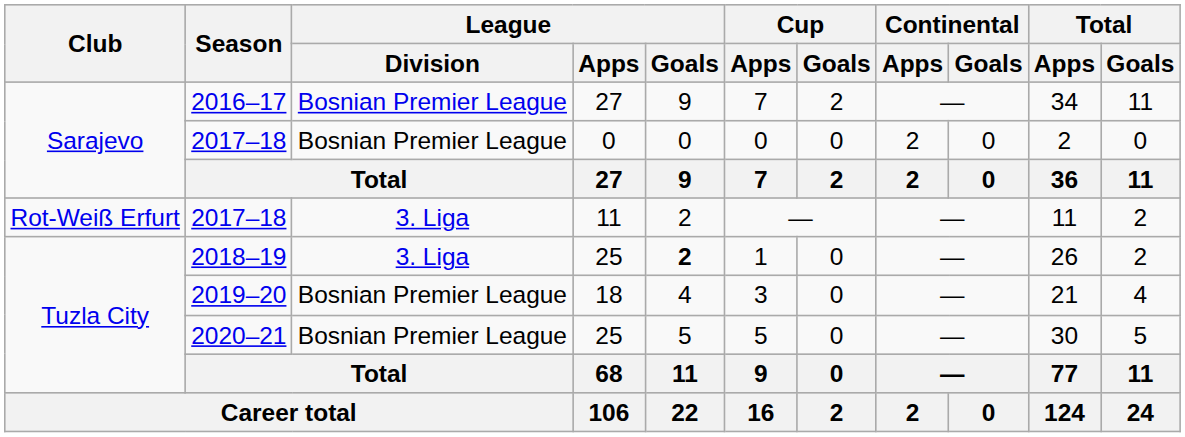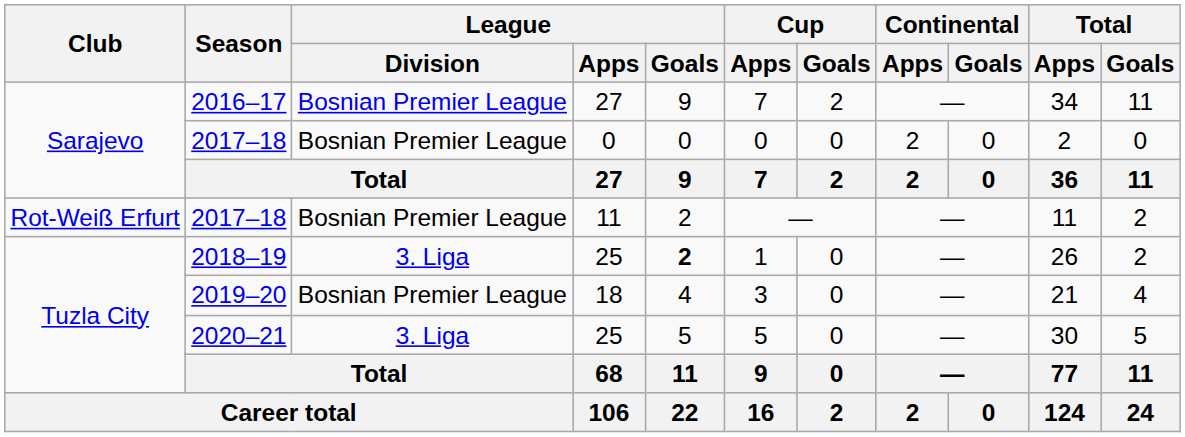2017–18 / 11 | League / Division: 3. Liga -> Bosnian Premier League
2020–21 | League / Division: Bosnian Premier League -> 3. Liga
